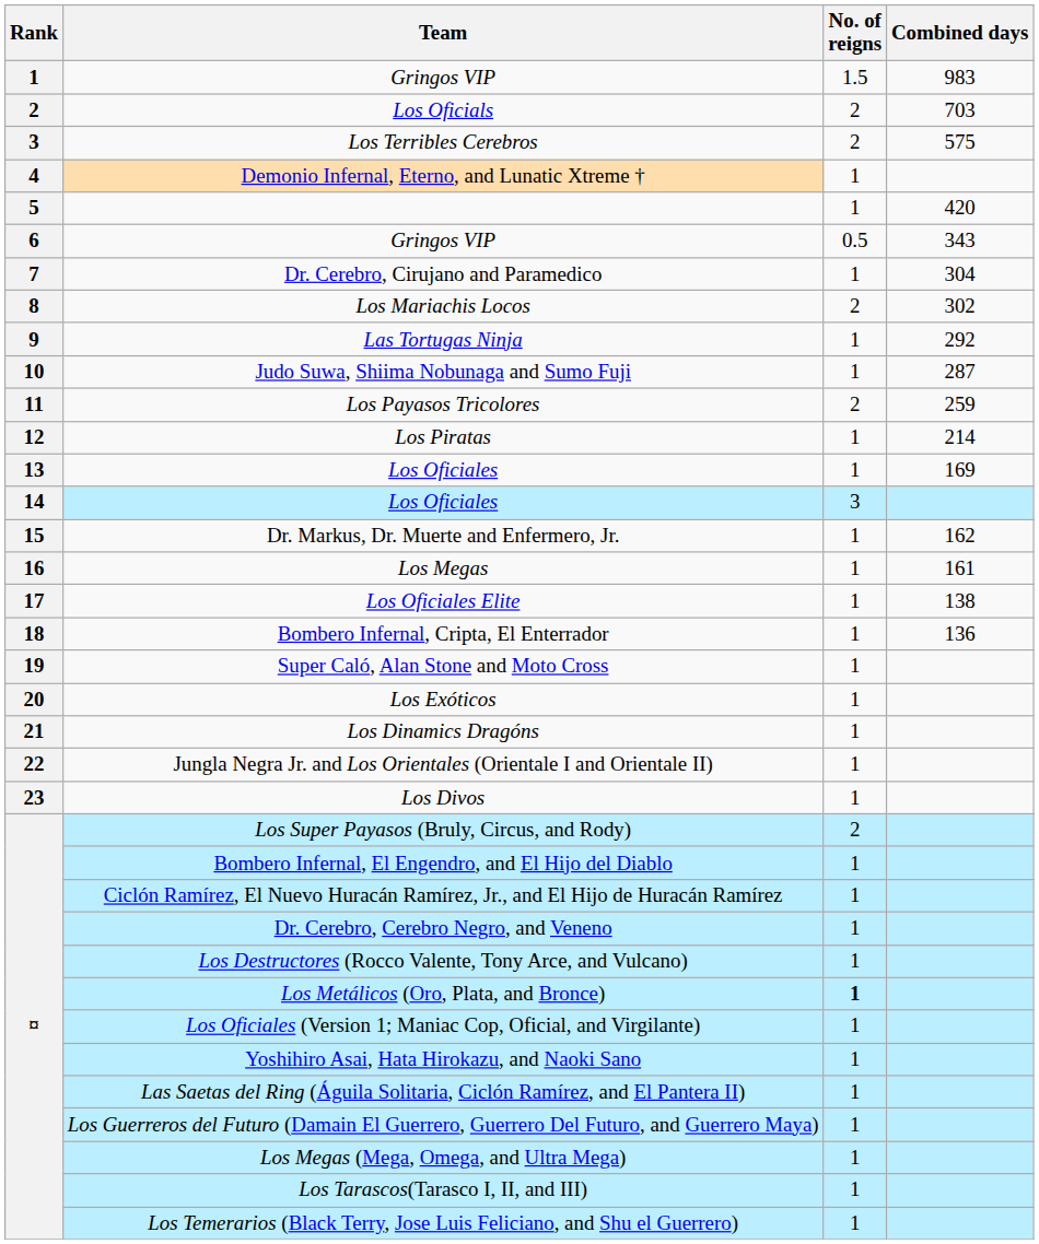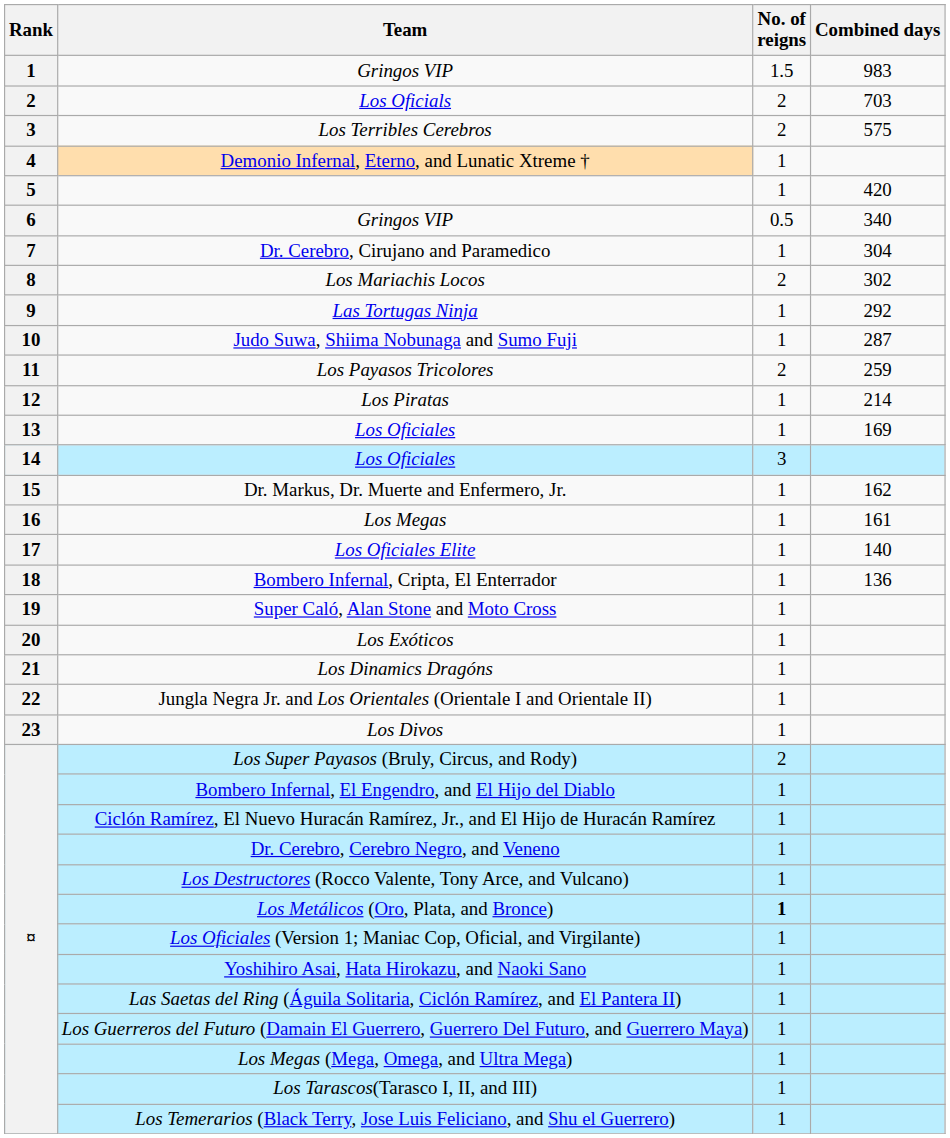6 / Gringos VIP | Combined days: 343 -> 340
Los Oficiales Elite | Combined days: 138 -> 140
